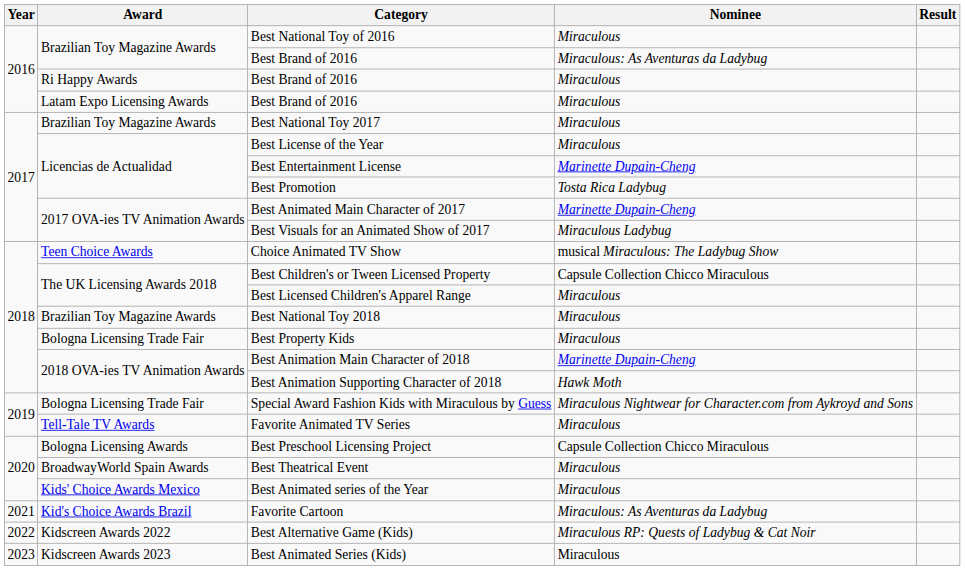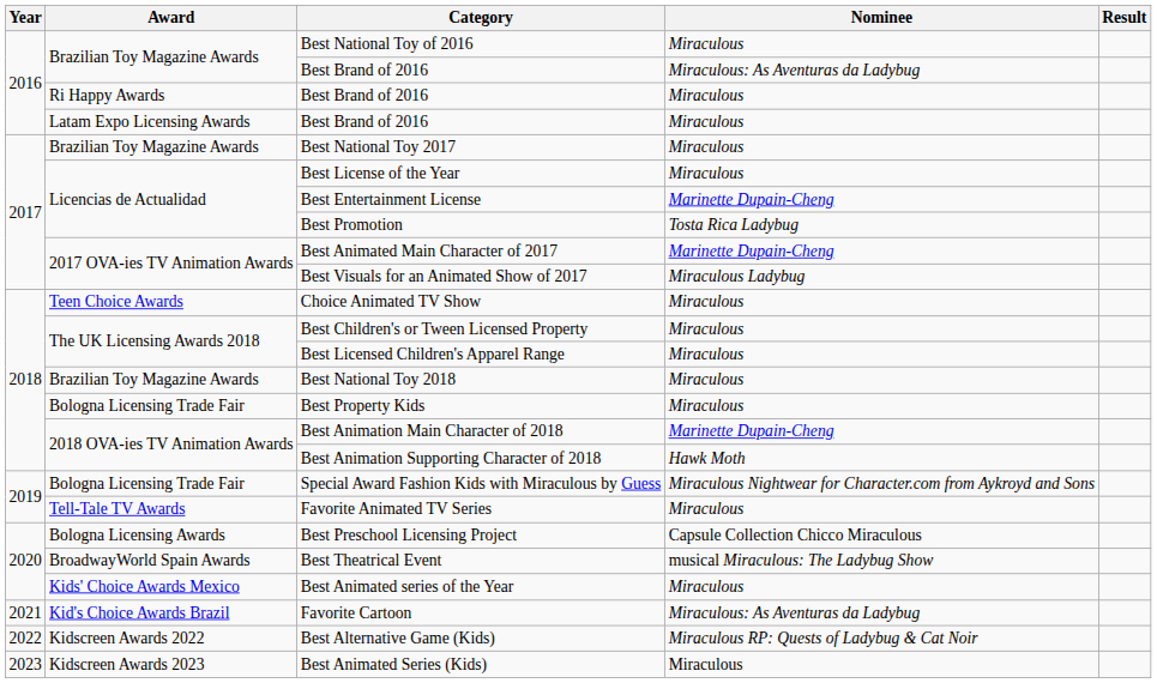Choice Animated TV Show | Nominee: musical Miraculous: The Ladybug Show -> Miraculous
Best Children's or Tween Licensed Property | Nominee: Capsule Collection Chicco Miraculous -> Miraculous
Best Theatrical Event | Nominee: Miraculous -> musical Miraculous: The Ladybug Show
